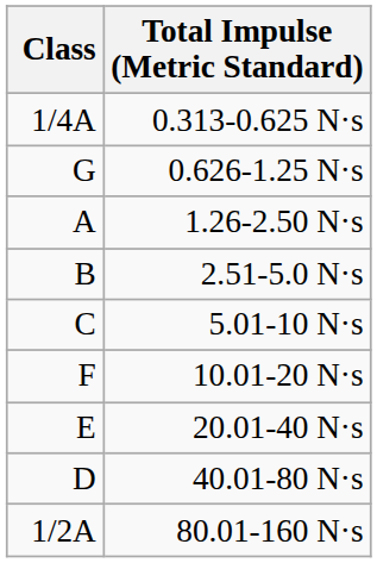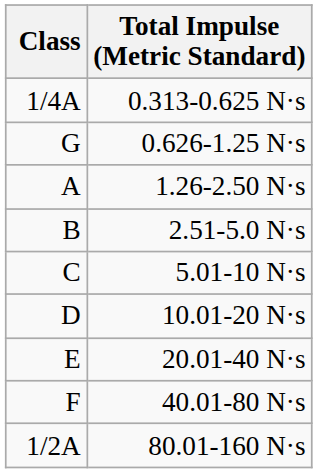10.01-20 N·s | Class: F -> D
40.01-80 N·s | Class: D -> F
